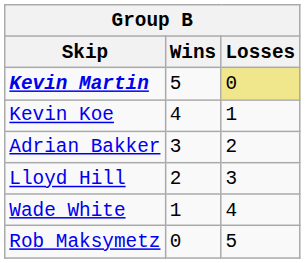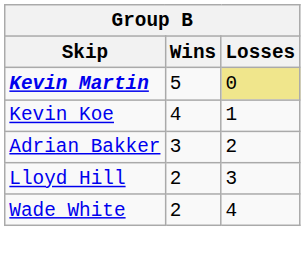Wade White | Wins: 1 -> 2
- row: Rob Maksymetz | 0 | 5
